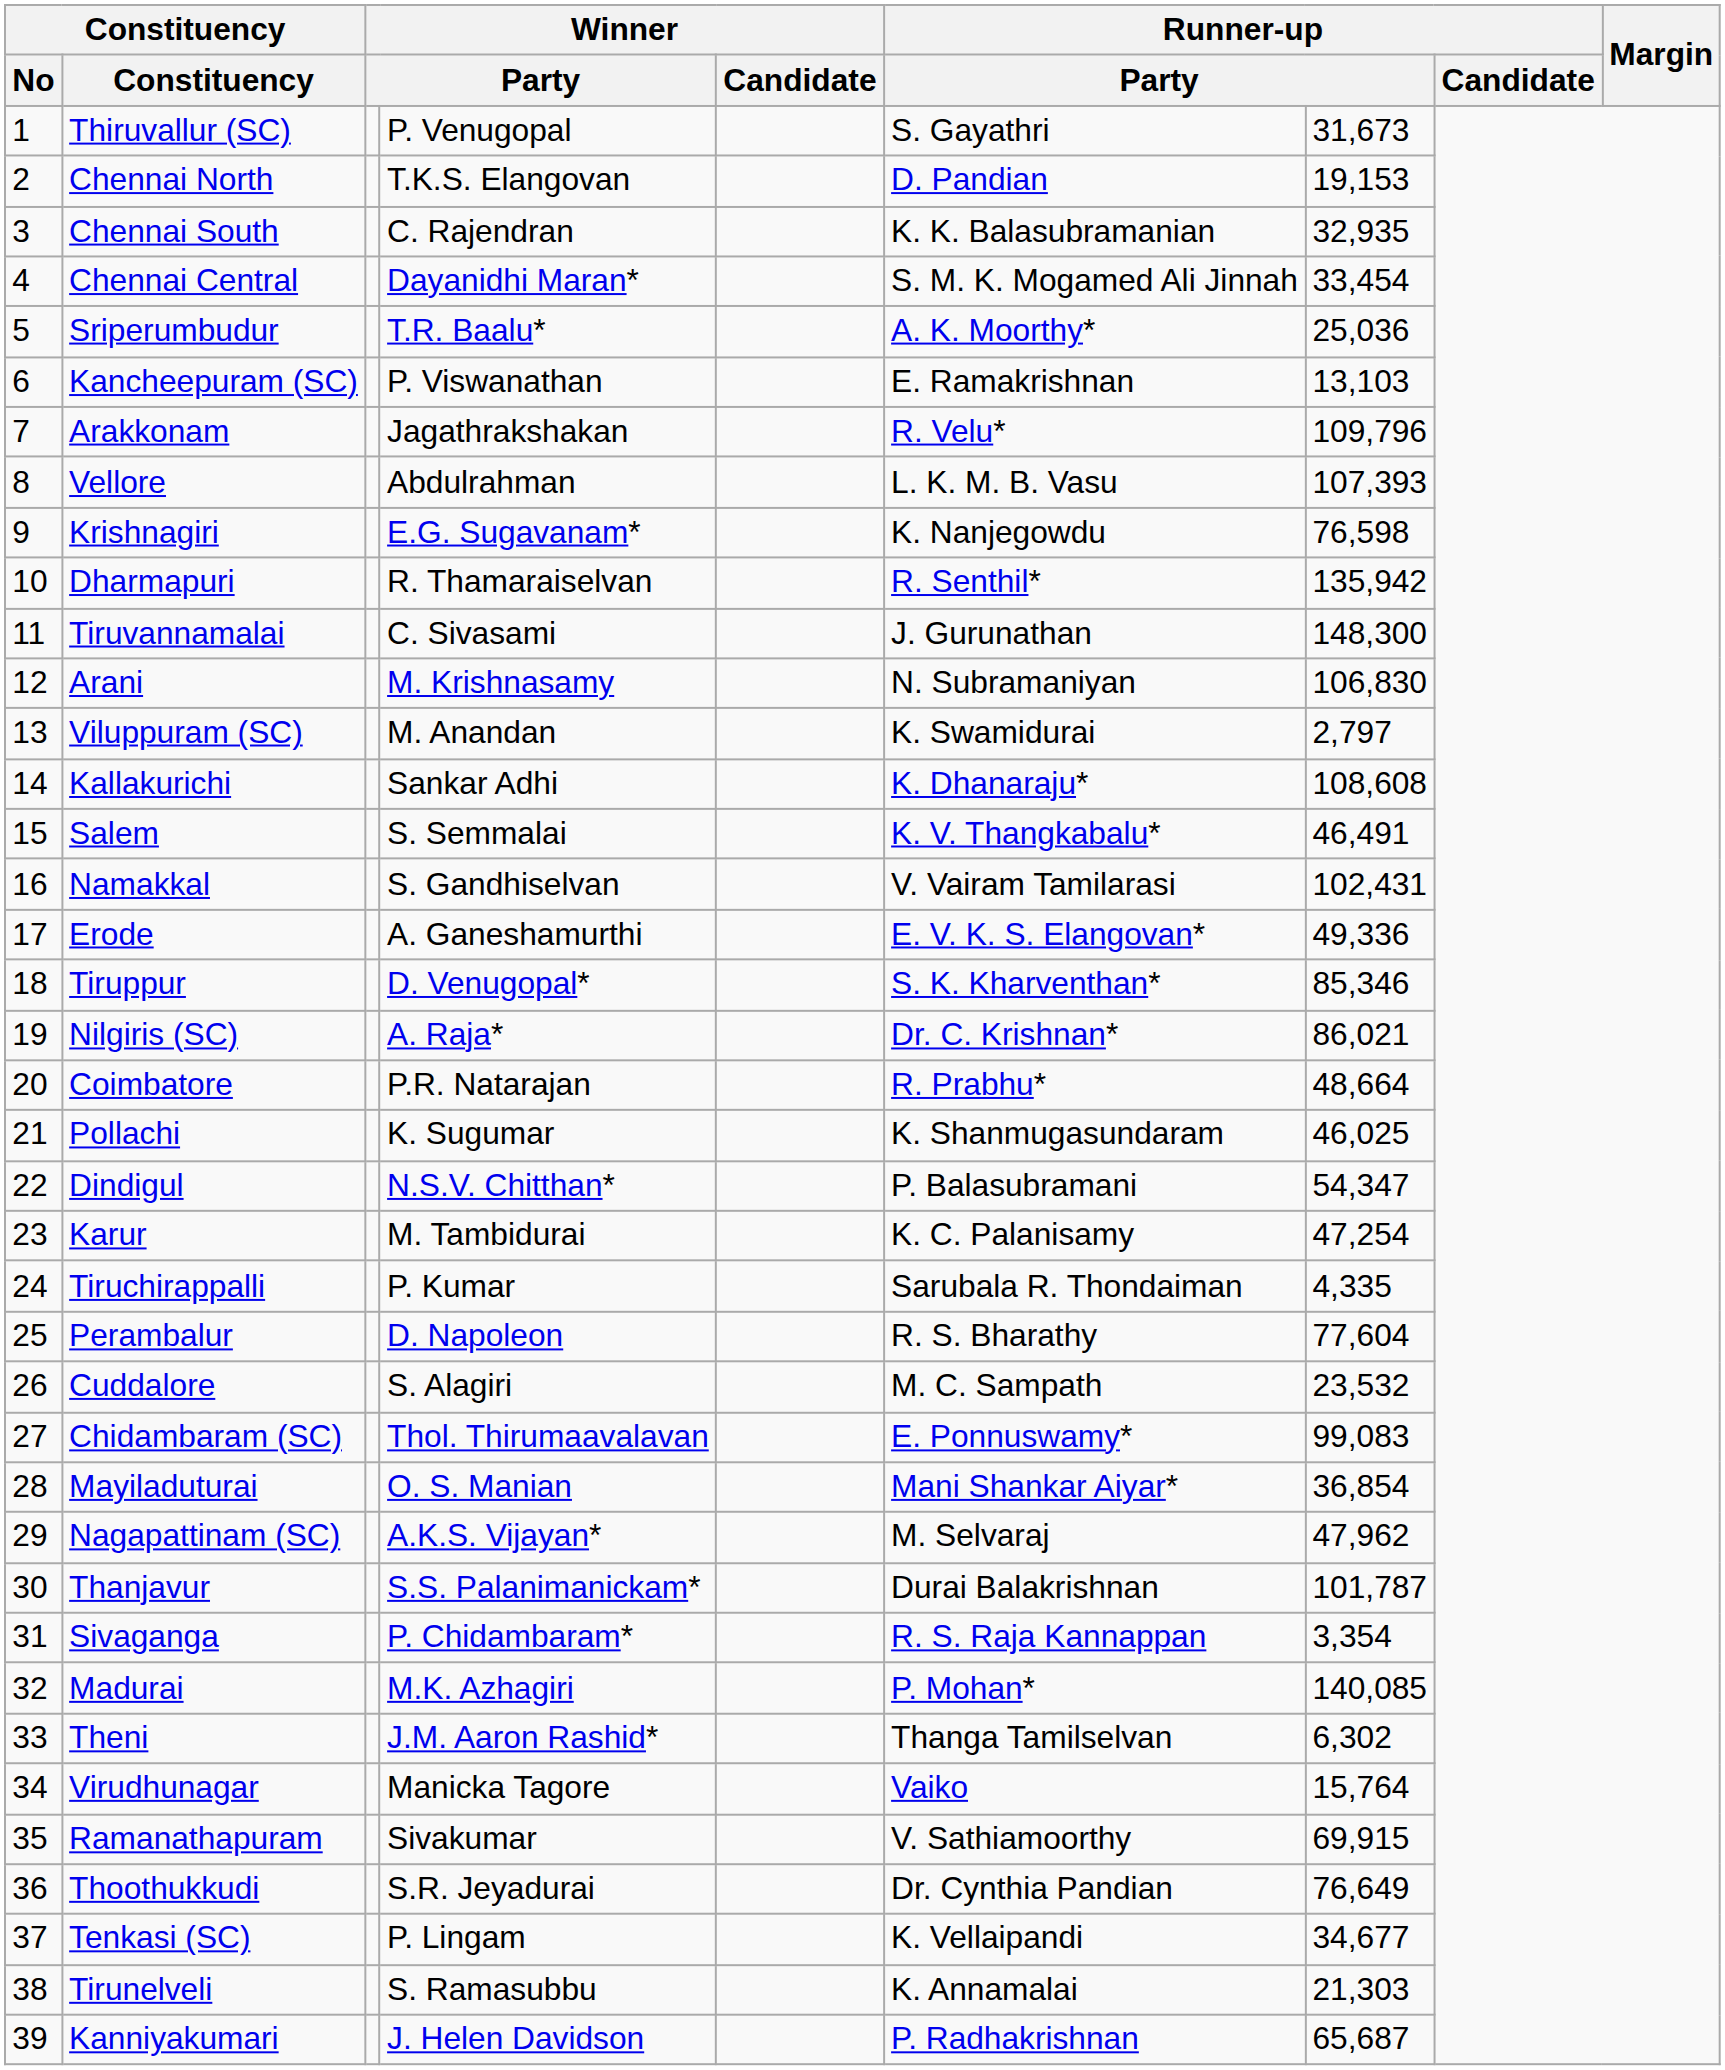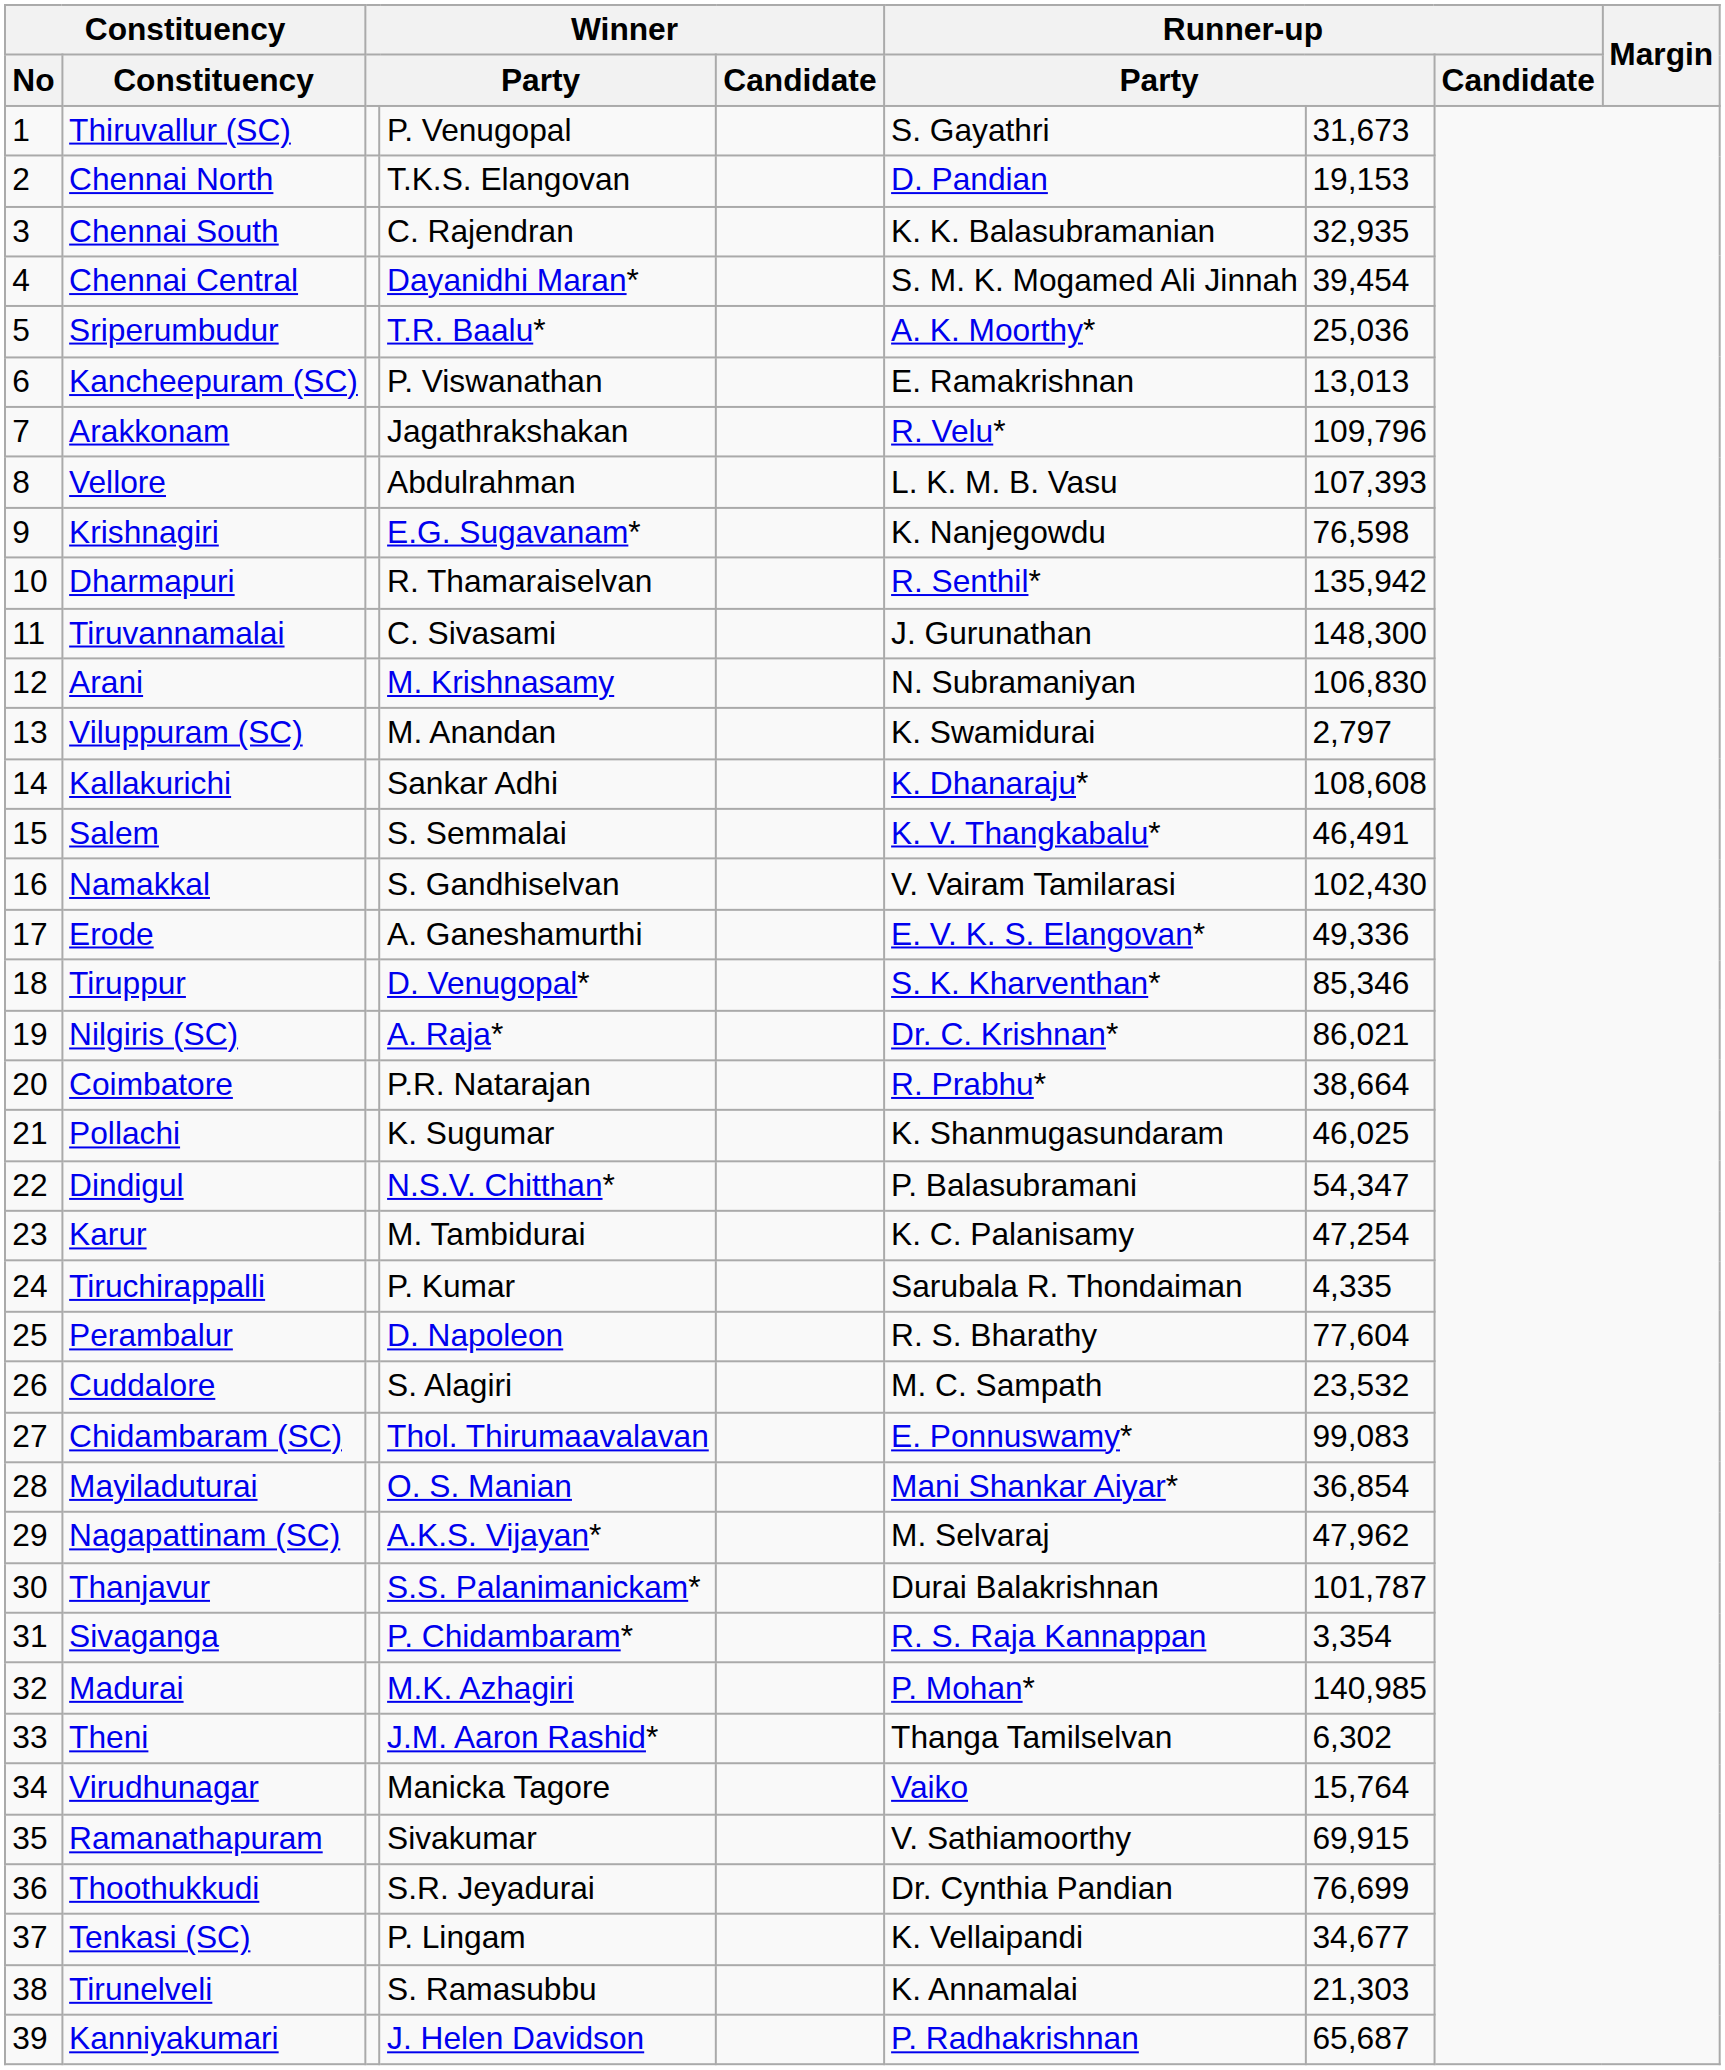Chennai Central | column 7: 33,454 -> 39,454
Kancheepuram (SC) | column 7: 13,103 -> 13,013
Namakkal | column 7: 102,431 -> 102,430
Coimbatore | column 7: 48,664 -> 38,664
Madurai | column 7: 140,085 -> 140,985
Thoothukkudi | column 7: 76,649 -> 76,699
